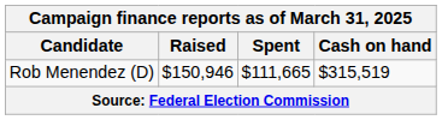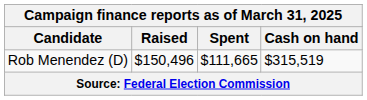Rob Menendez (D) | Raised: $150,946 -> $150,496
